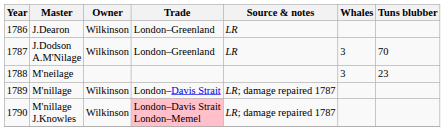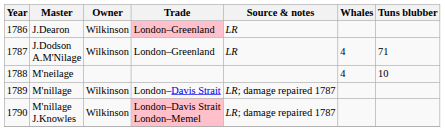J.Dearon | Trade: no background -> pink background
J.Dodson A.M'Nilage | Whales: 3 -> 4
J.Dodson A.M'Nilage | Tuns blubber: 70 -> 71
M'neilage | Whales: 3 -> 4
M'neilage | Tuns blubber: 23 -> 10
